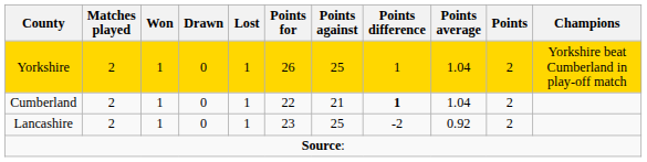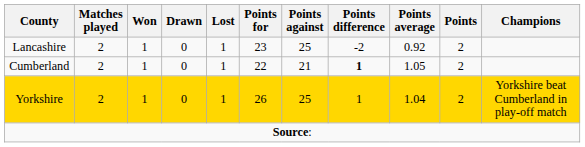rows swapped: Yorkshire <-> Lancashire
Cumberland | Points average: 1.04 -> 1.05
